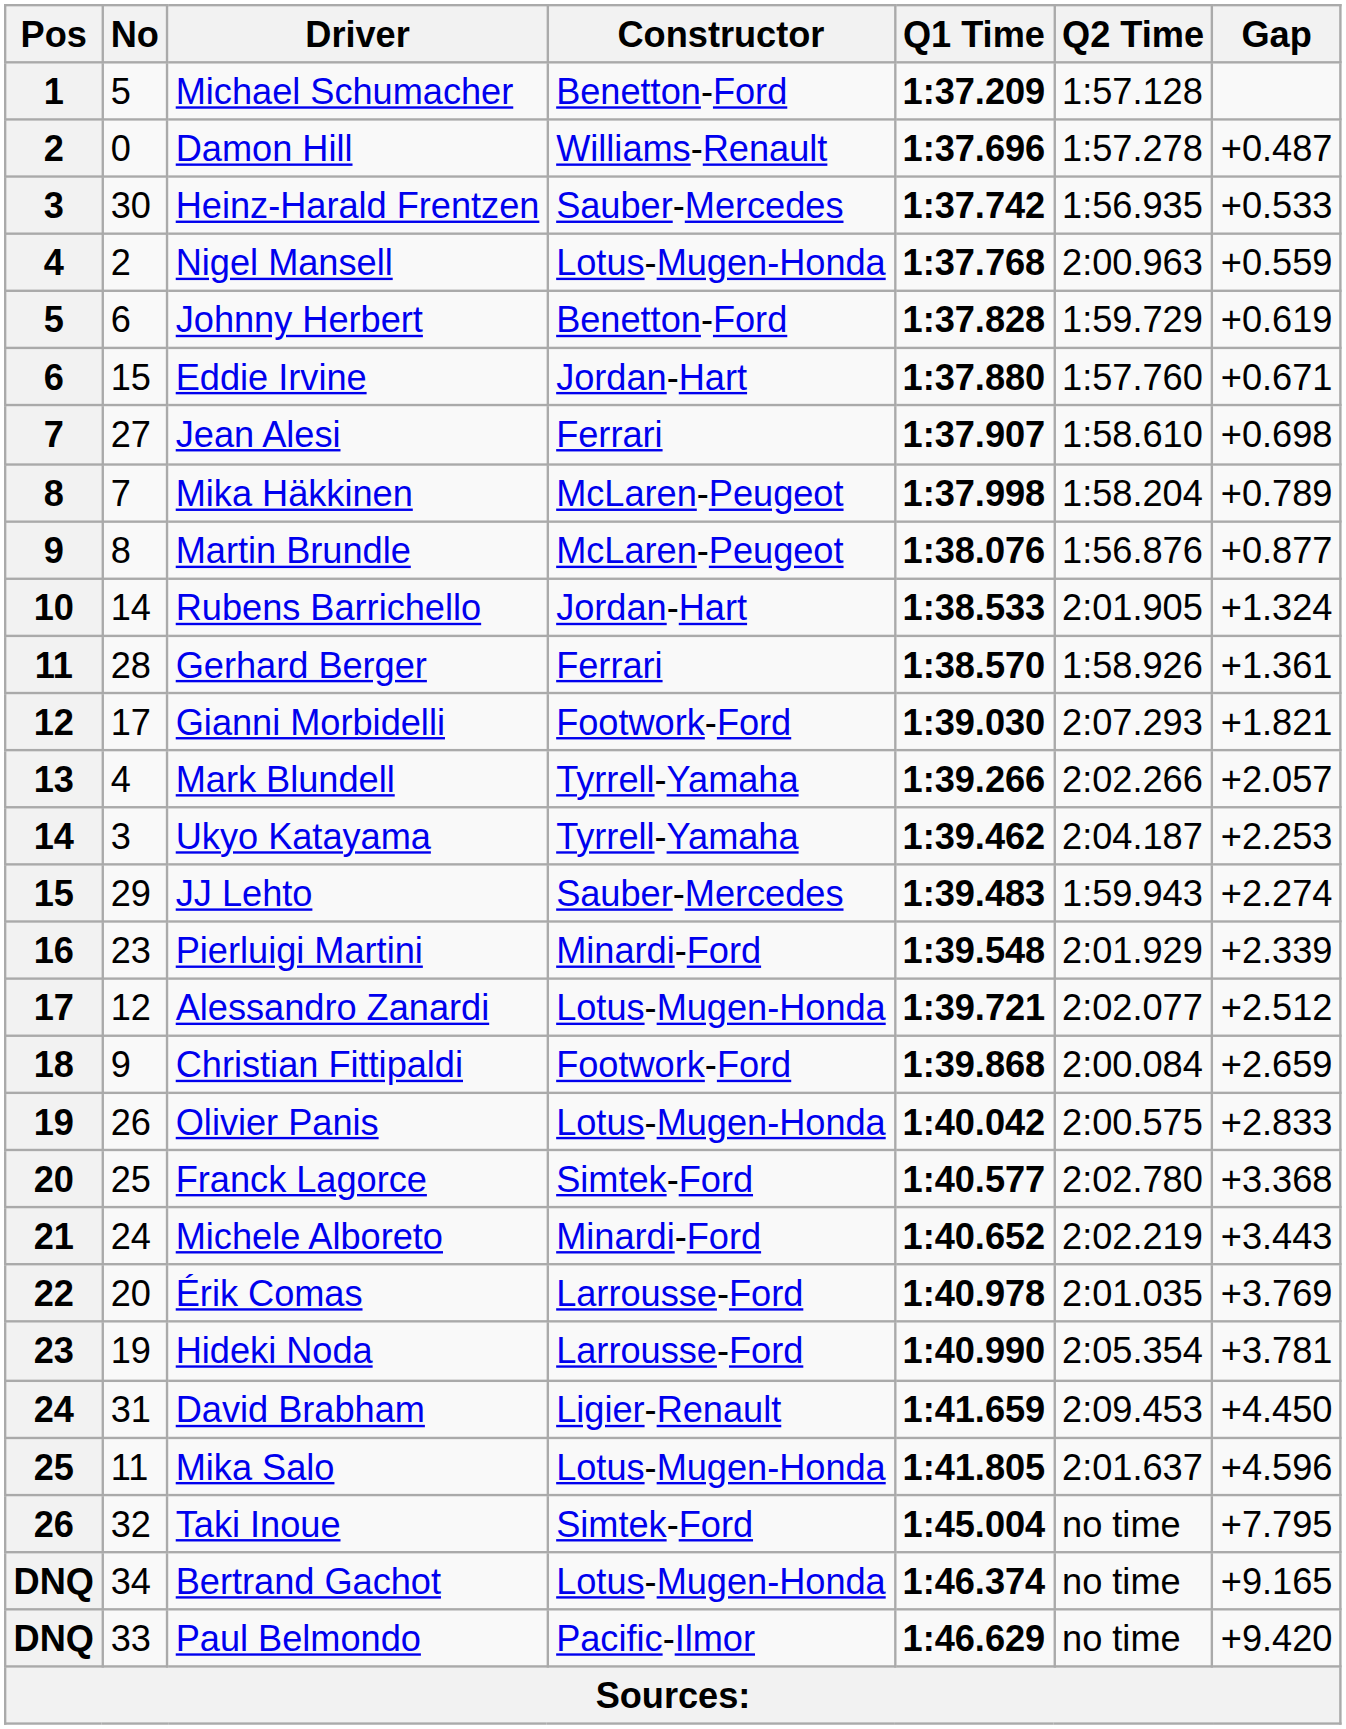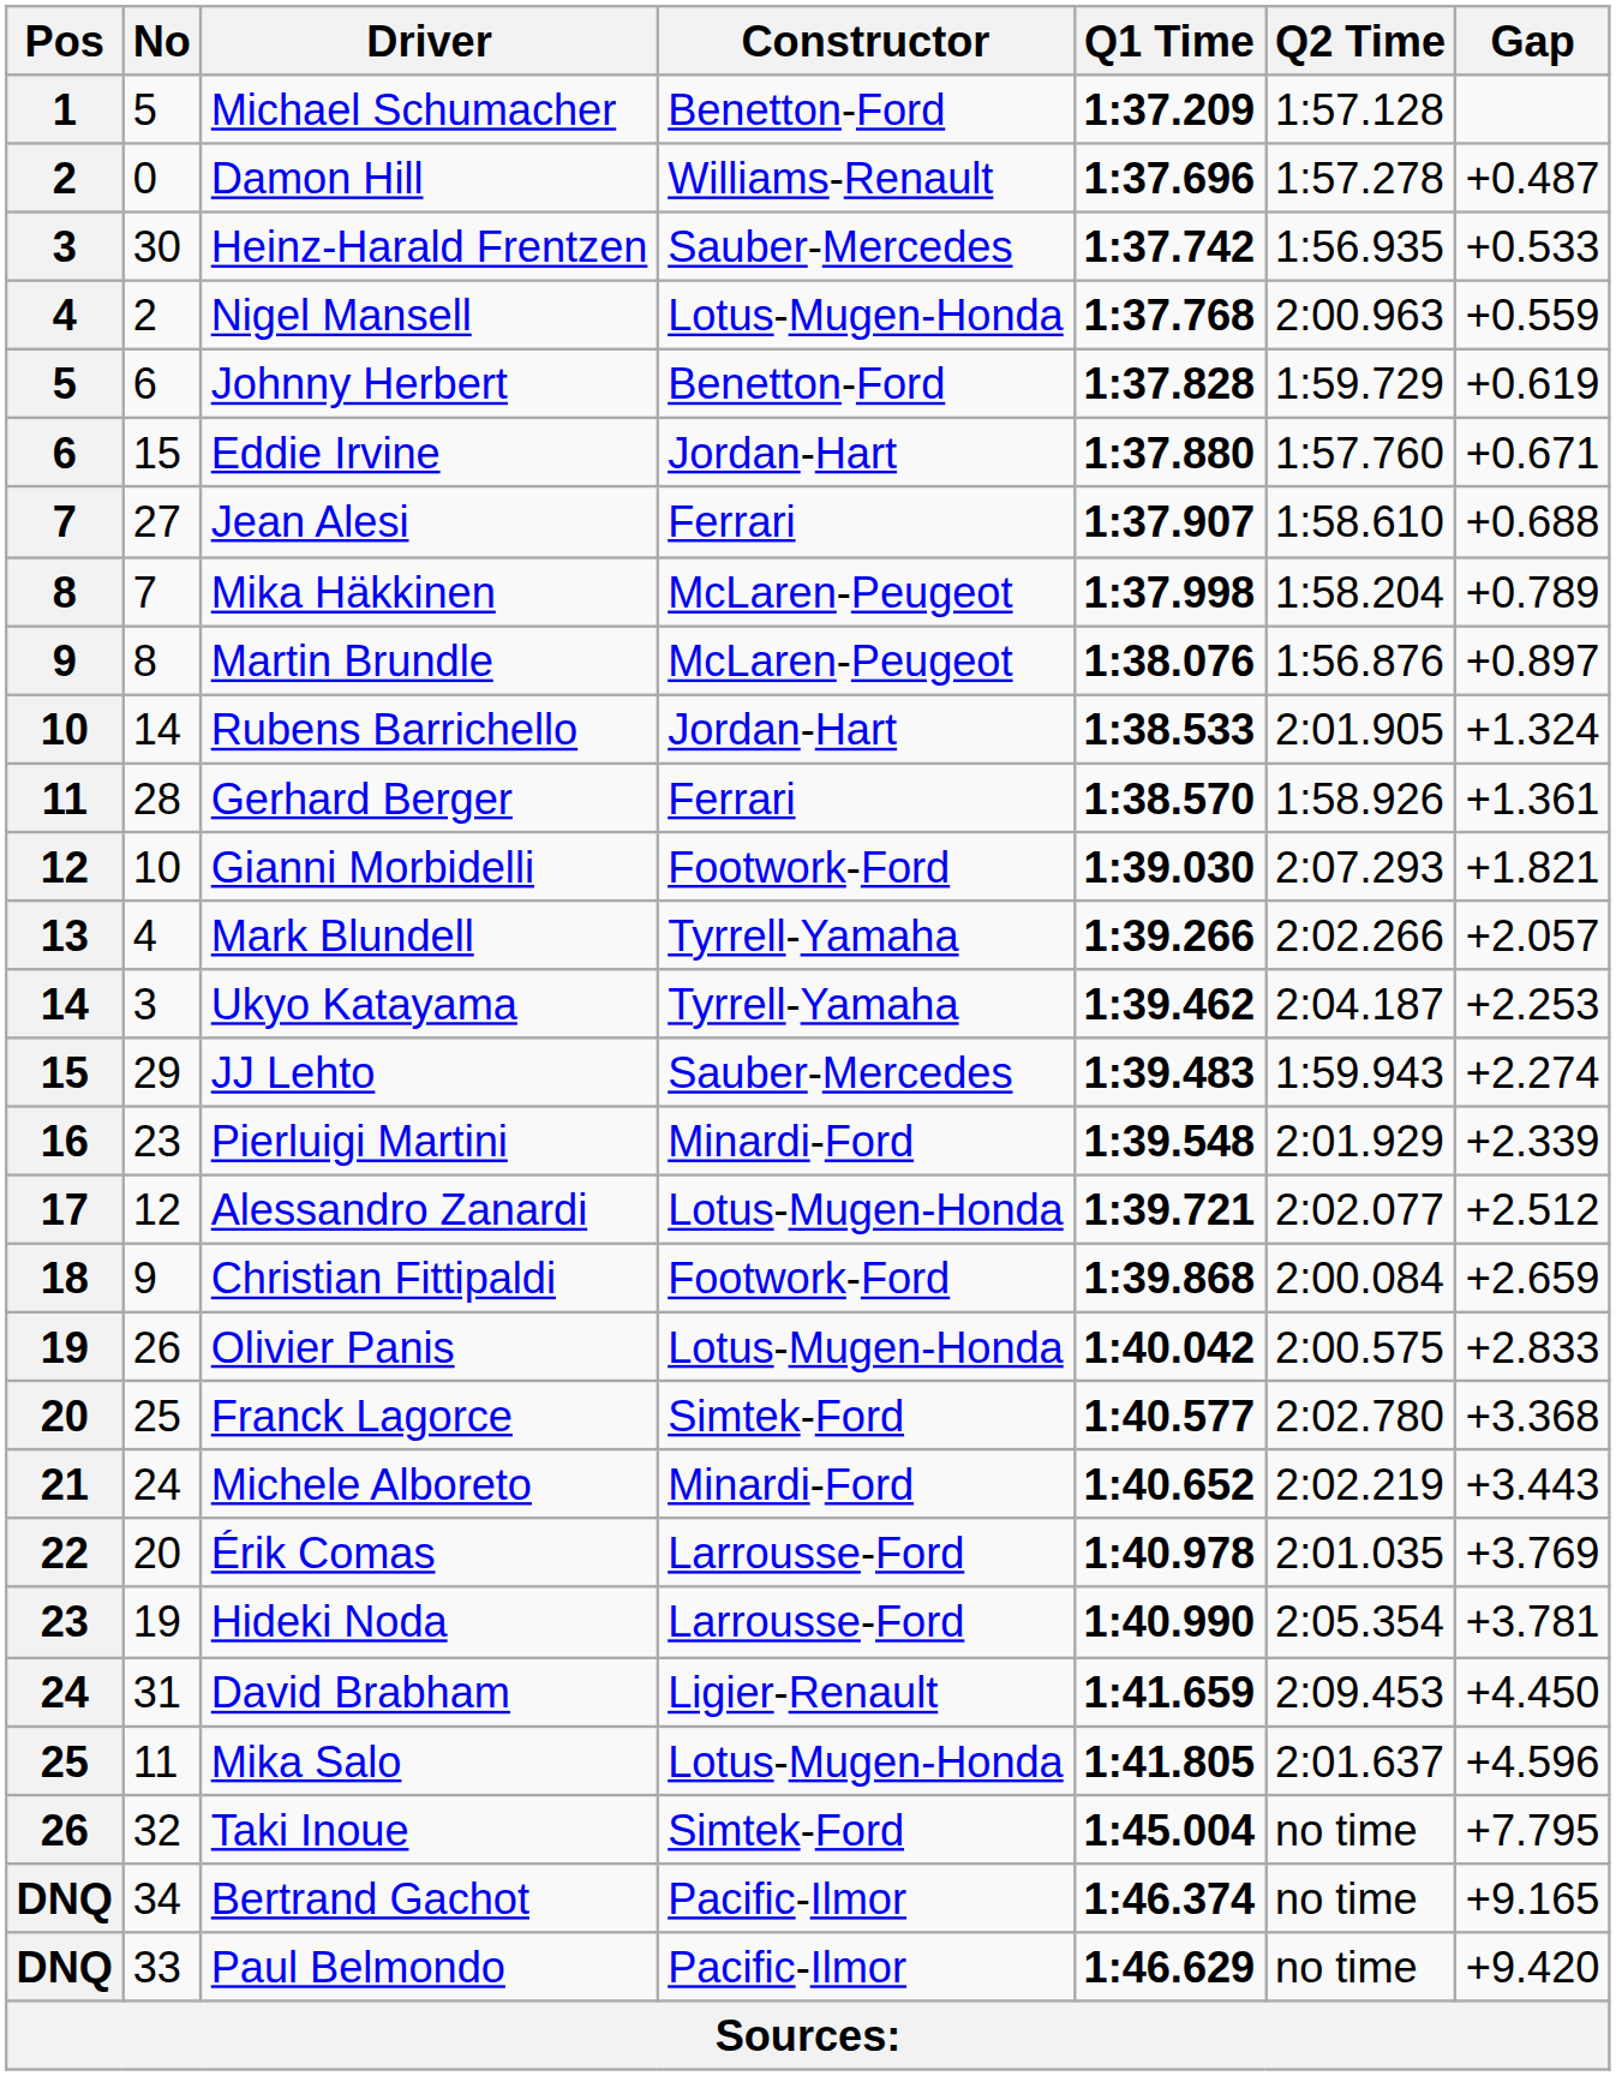Jean Alesi | Gap: +0.698 -> +0.688
Martin Brundle | Gap: +0.877 -> +0.897
Gianni Morbidelli | No: 17 -> 10
Bertrand Gachot | Constructor: Lotus-Mugen-Honda -> Pacific-Ilmor
